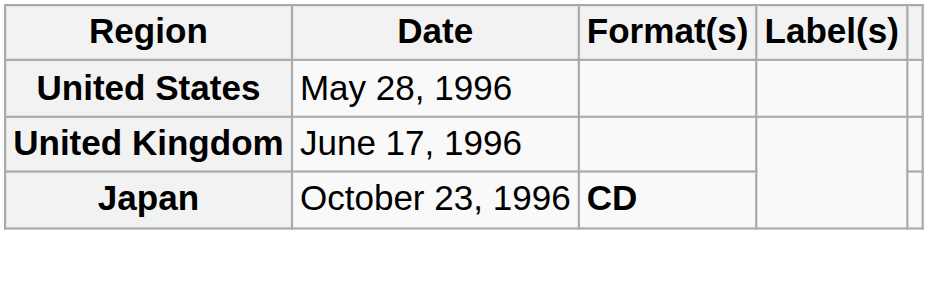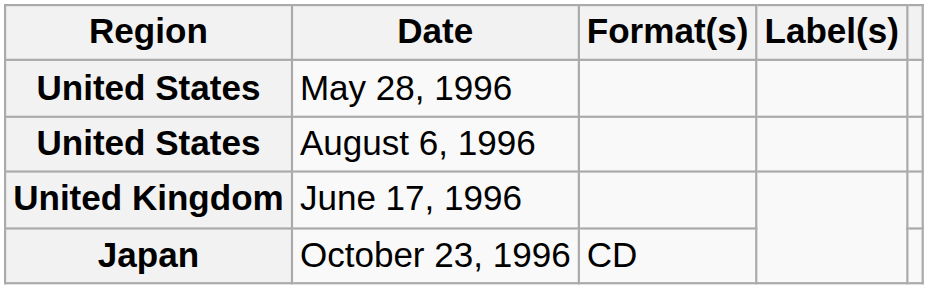+ row: United States | August 6, 1996
October 23, 1996 | Format(s): bold -> normal
